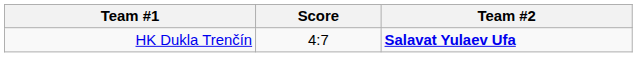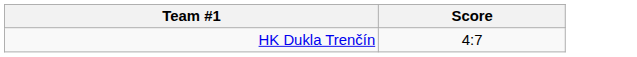- column: Team #2 | Salavat Yulaev Ufa
